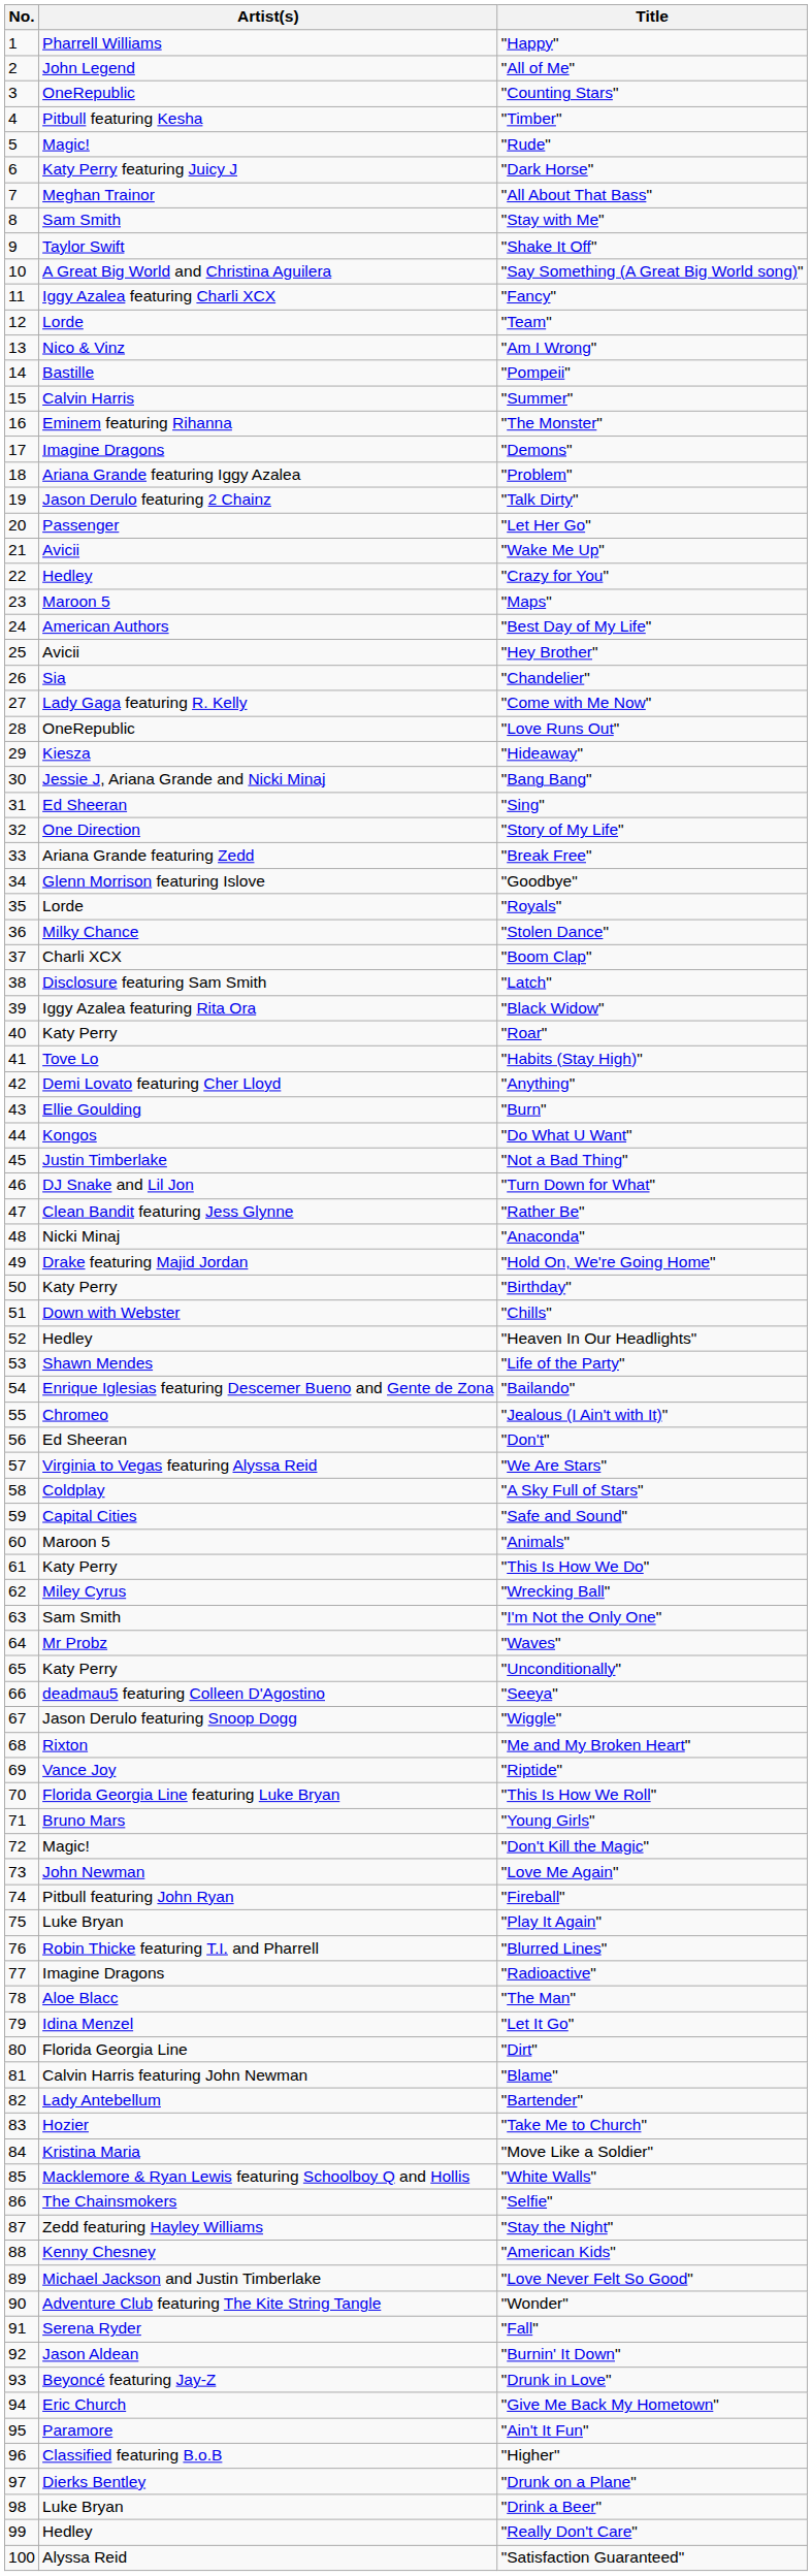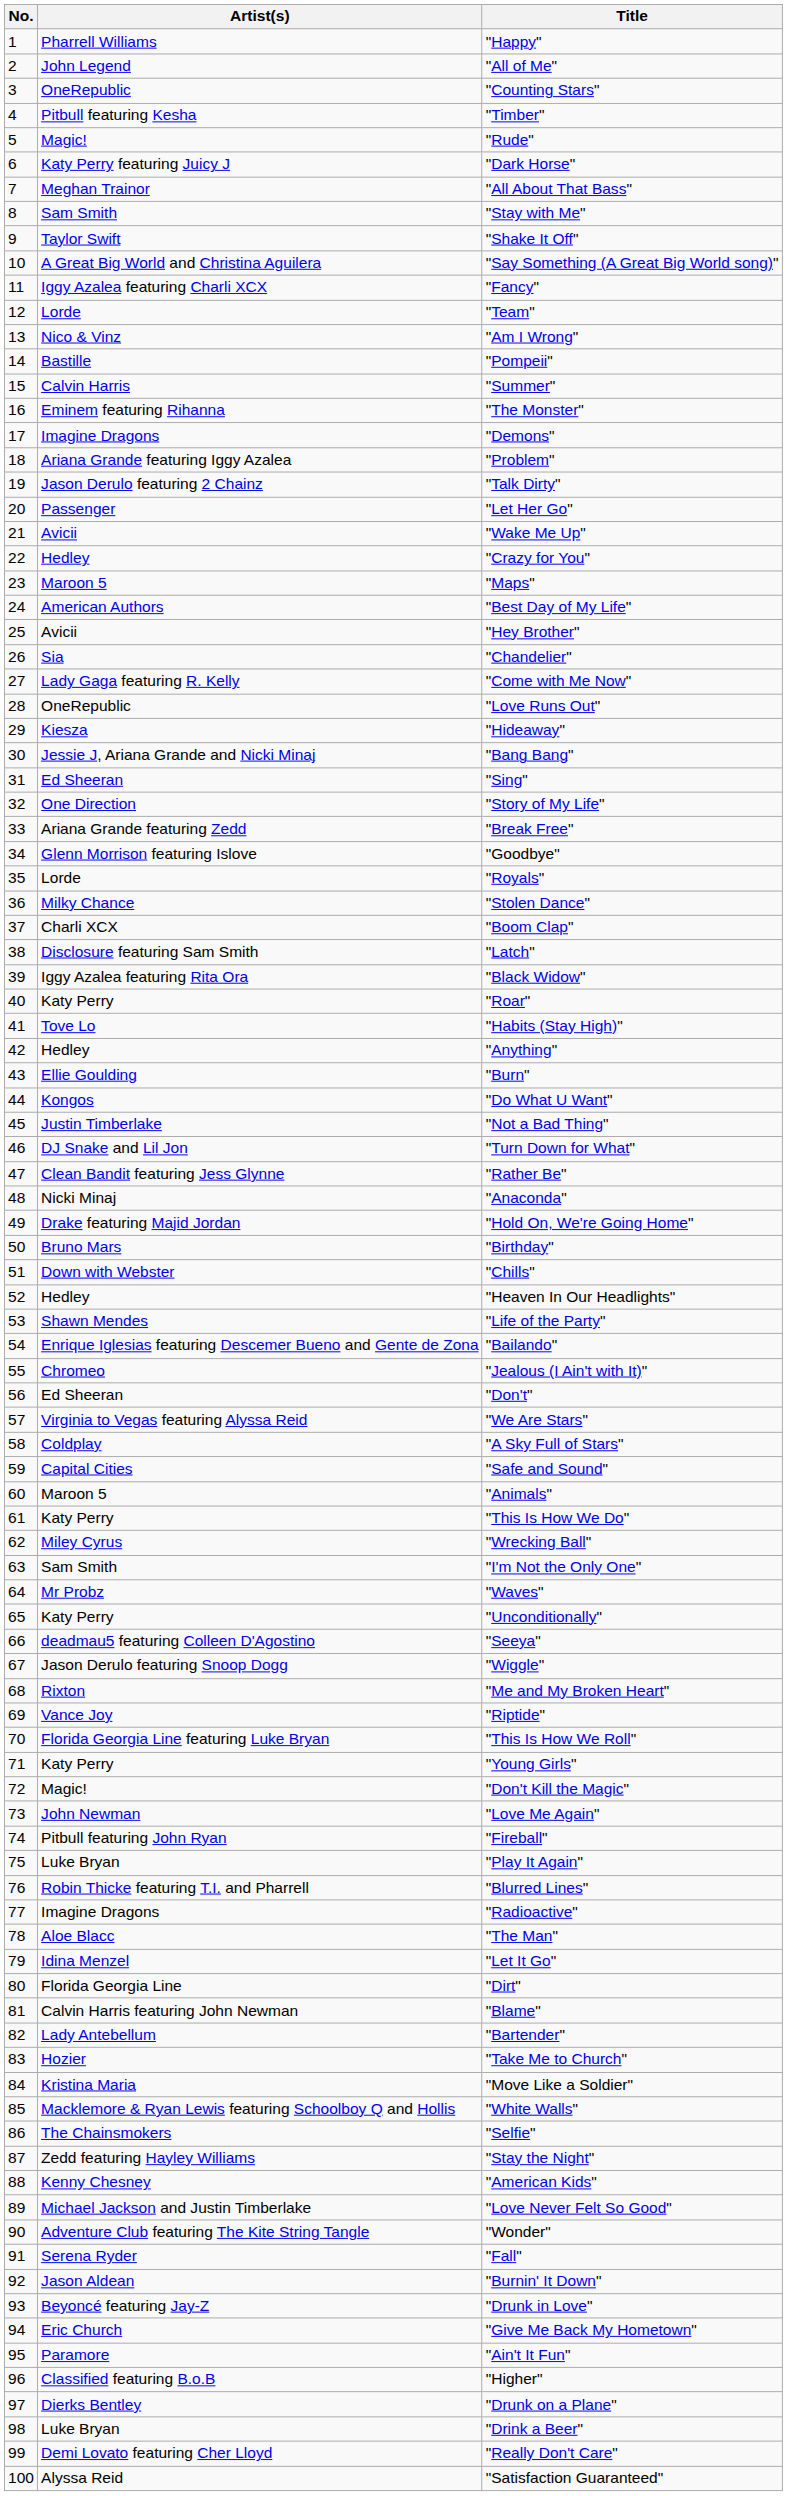"Anything" | Artist(s): Demi Lovato featuring Cher Lloyd -> Hedley
"Birthday" | Artist(s): Katy Perry -> Bruno Mars
"Young Girls" | Artist(s): Bruno Mars -> Katy Perry
"Really Don't Care" | Artist(s): Hedley -> Demi Lovato featuring Cher Lloyd
